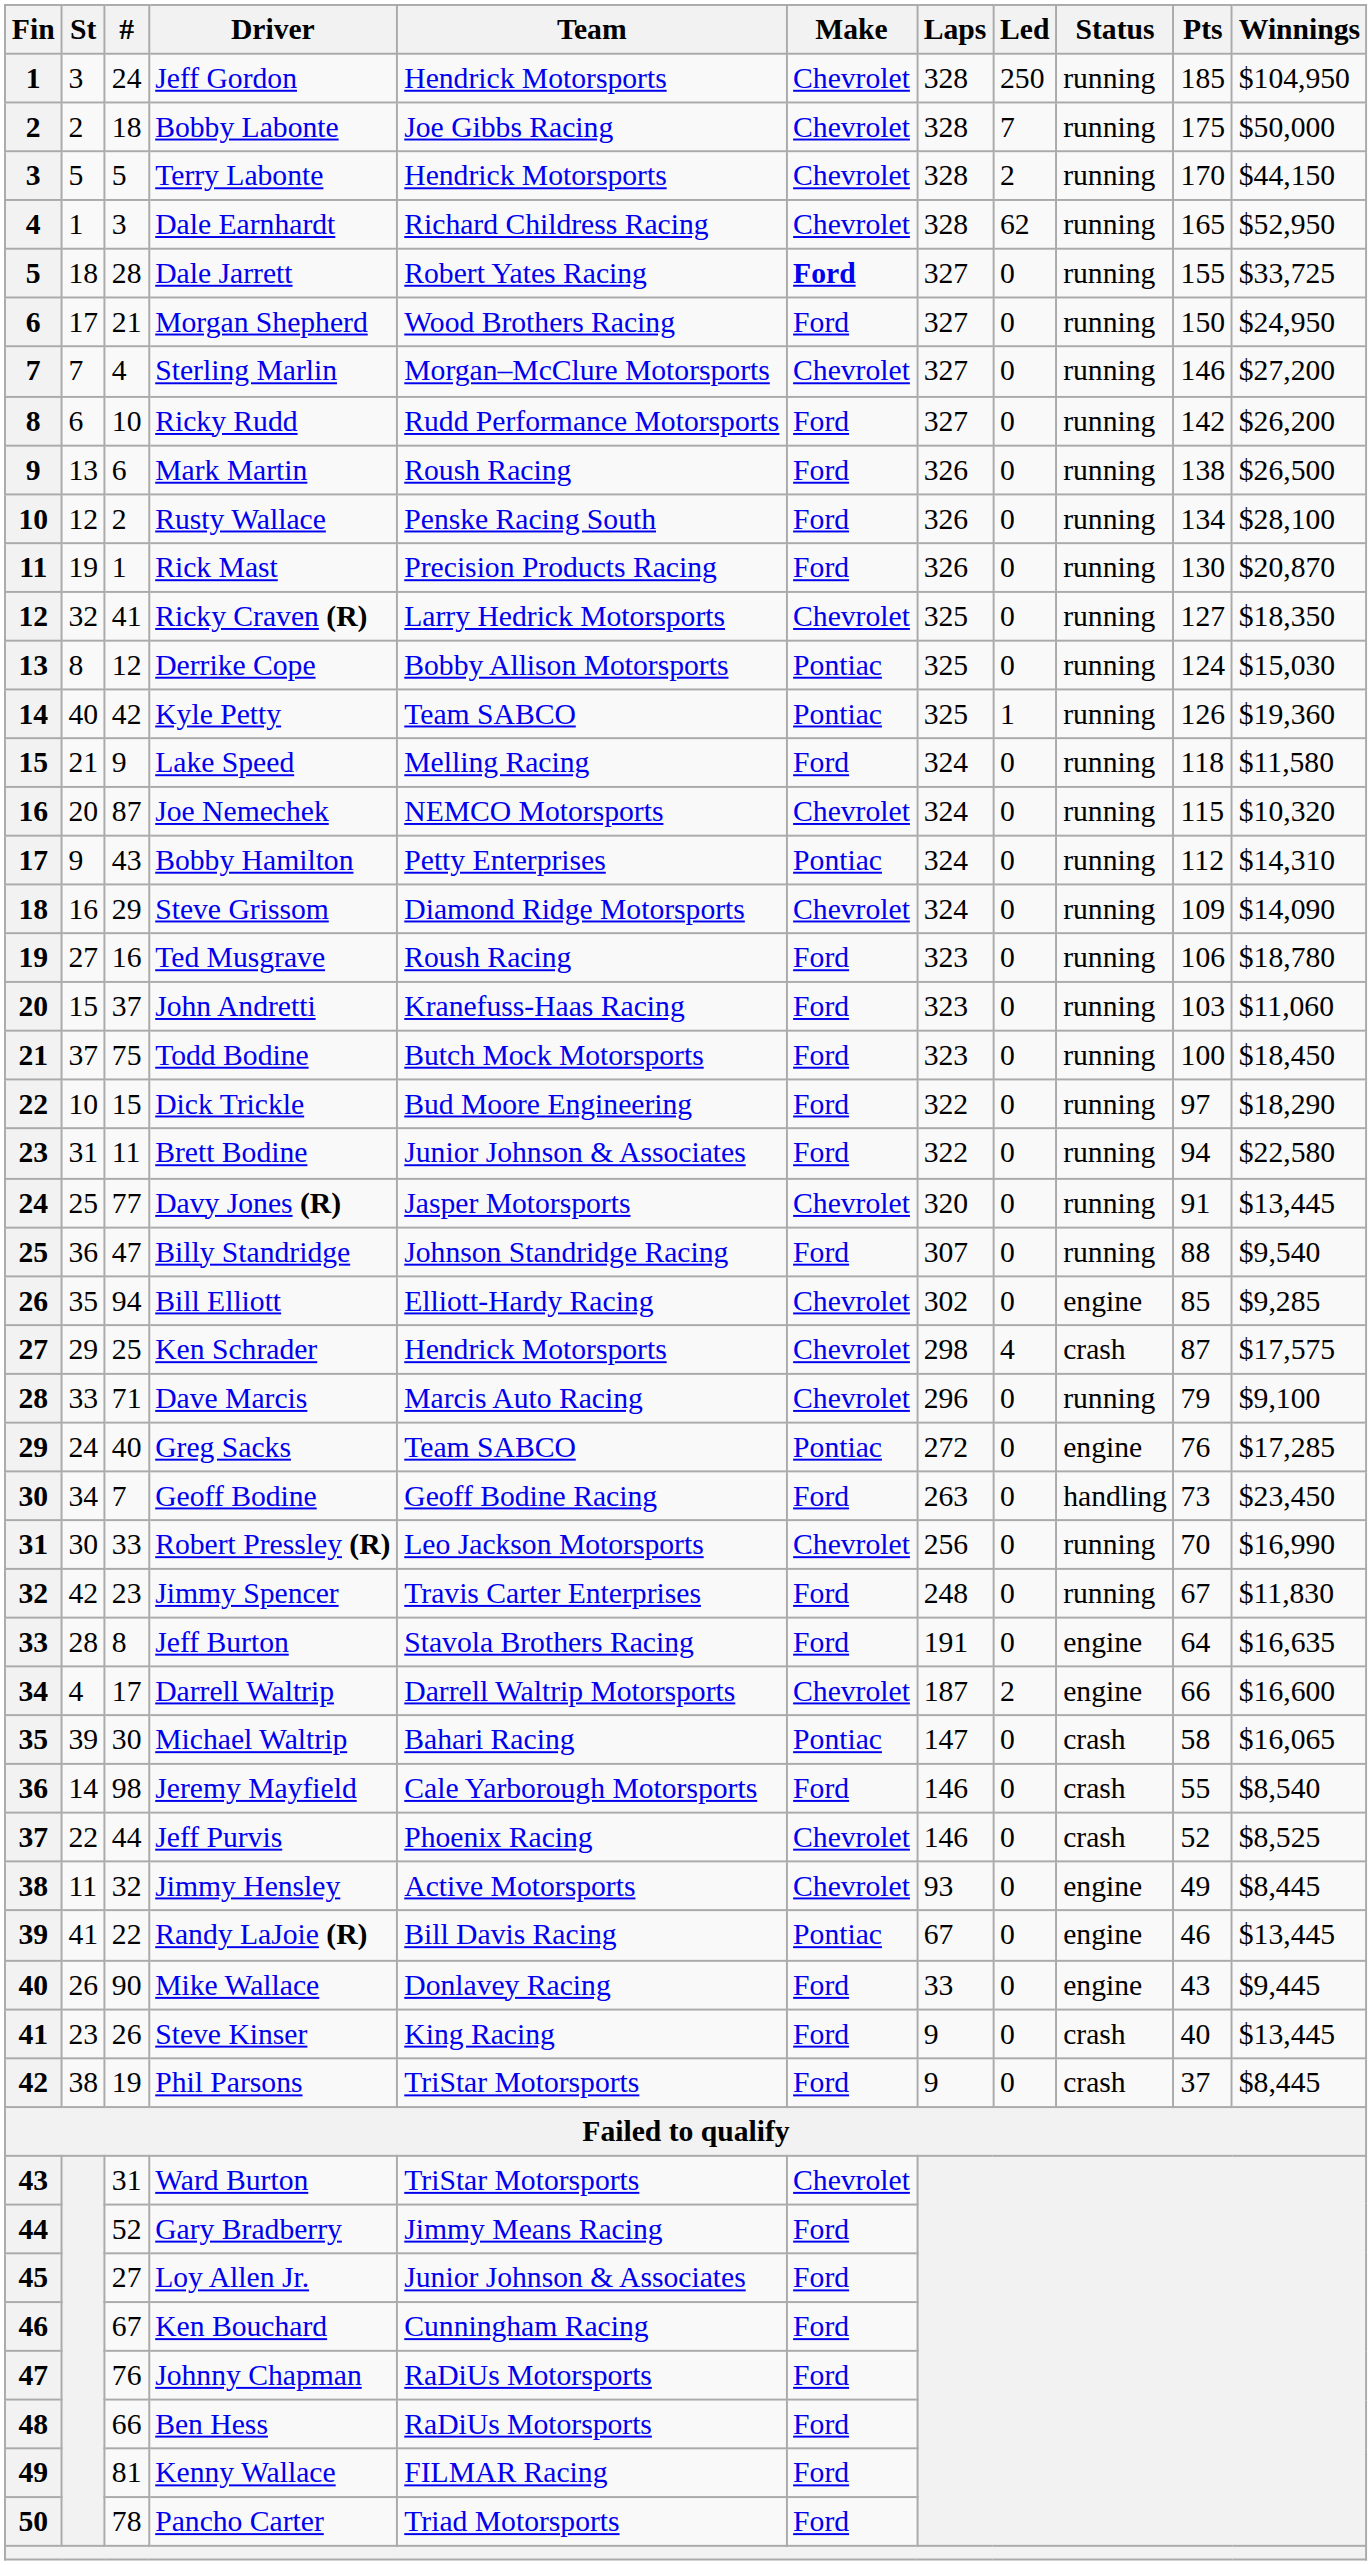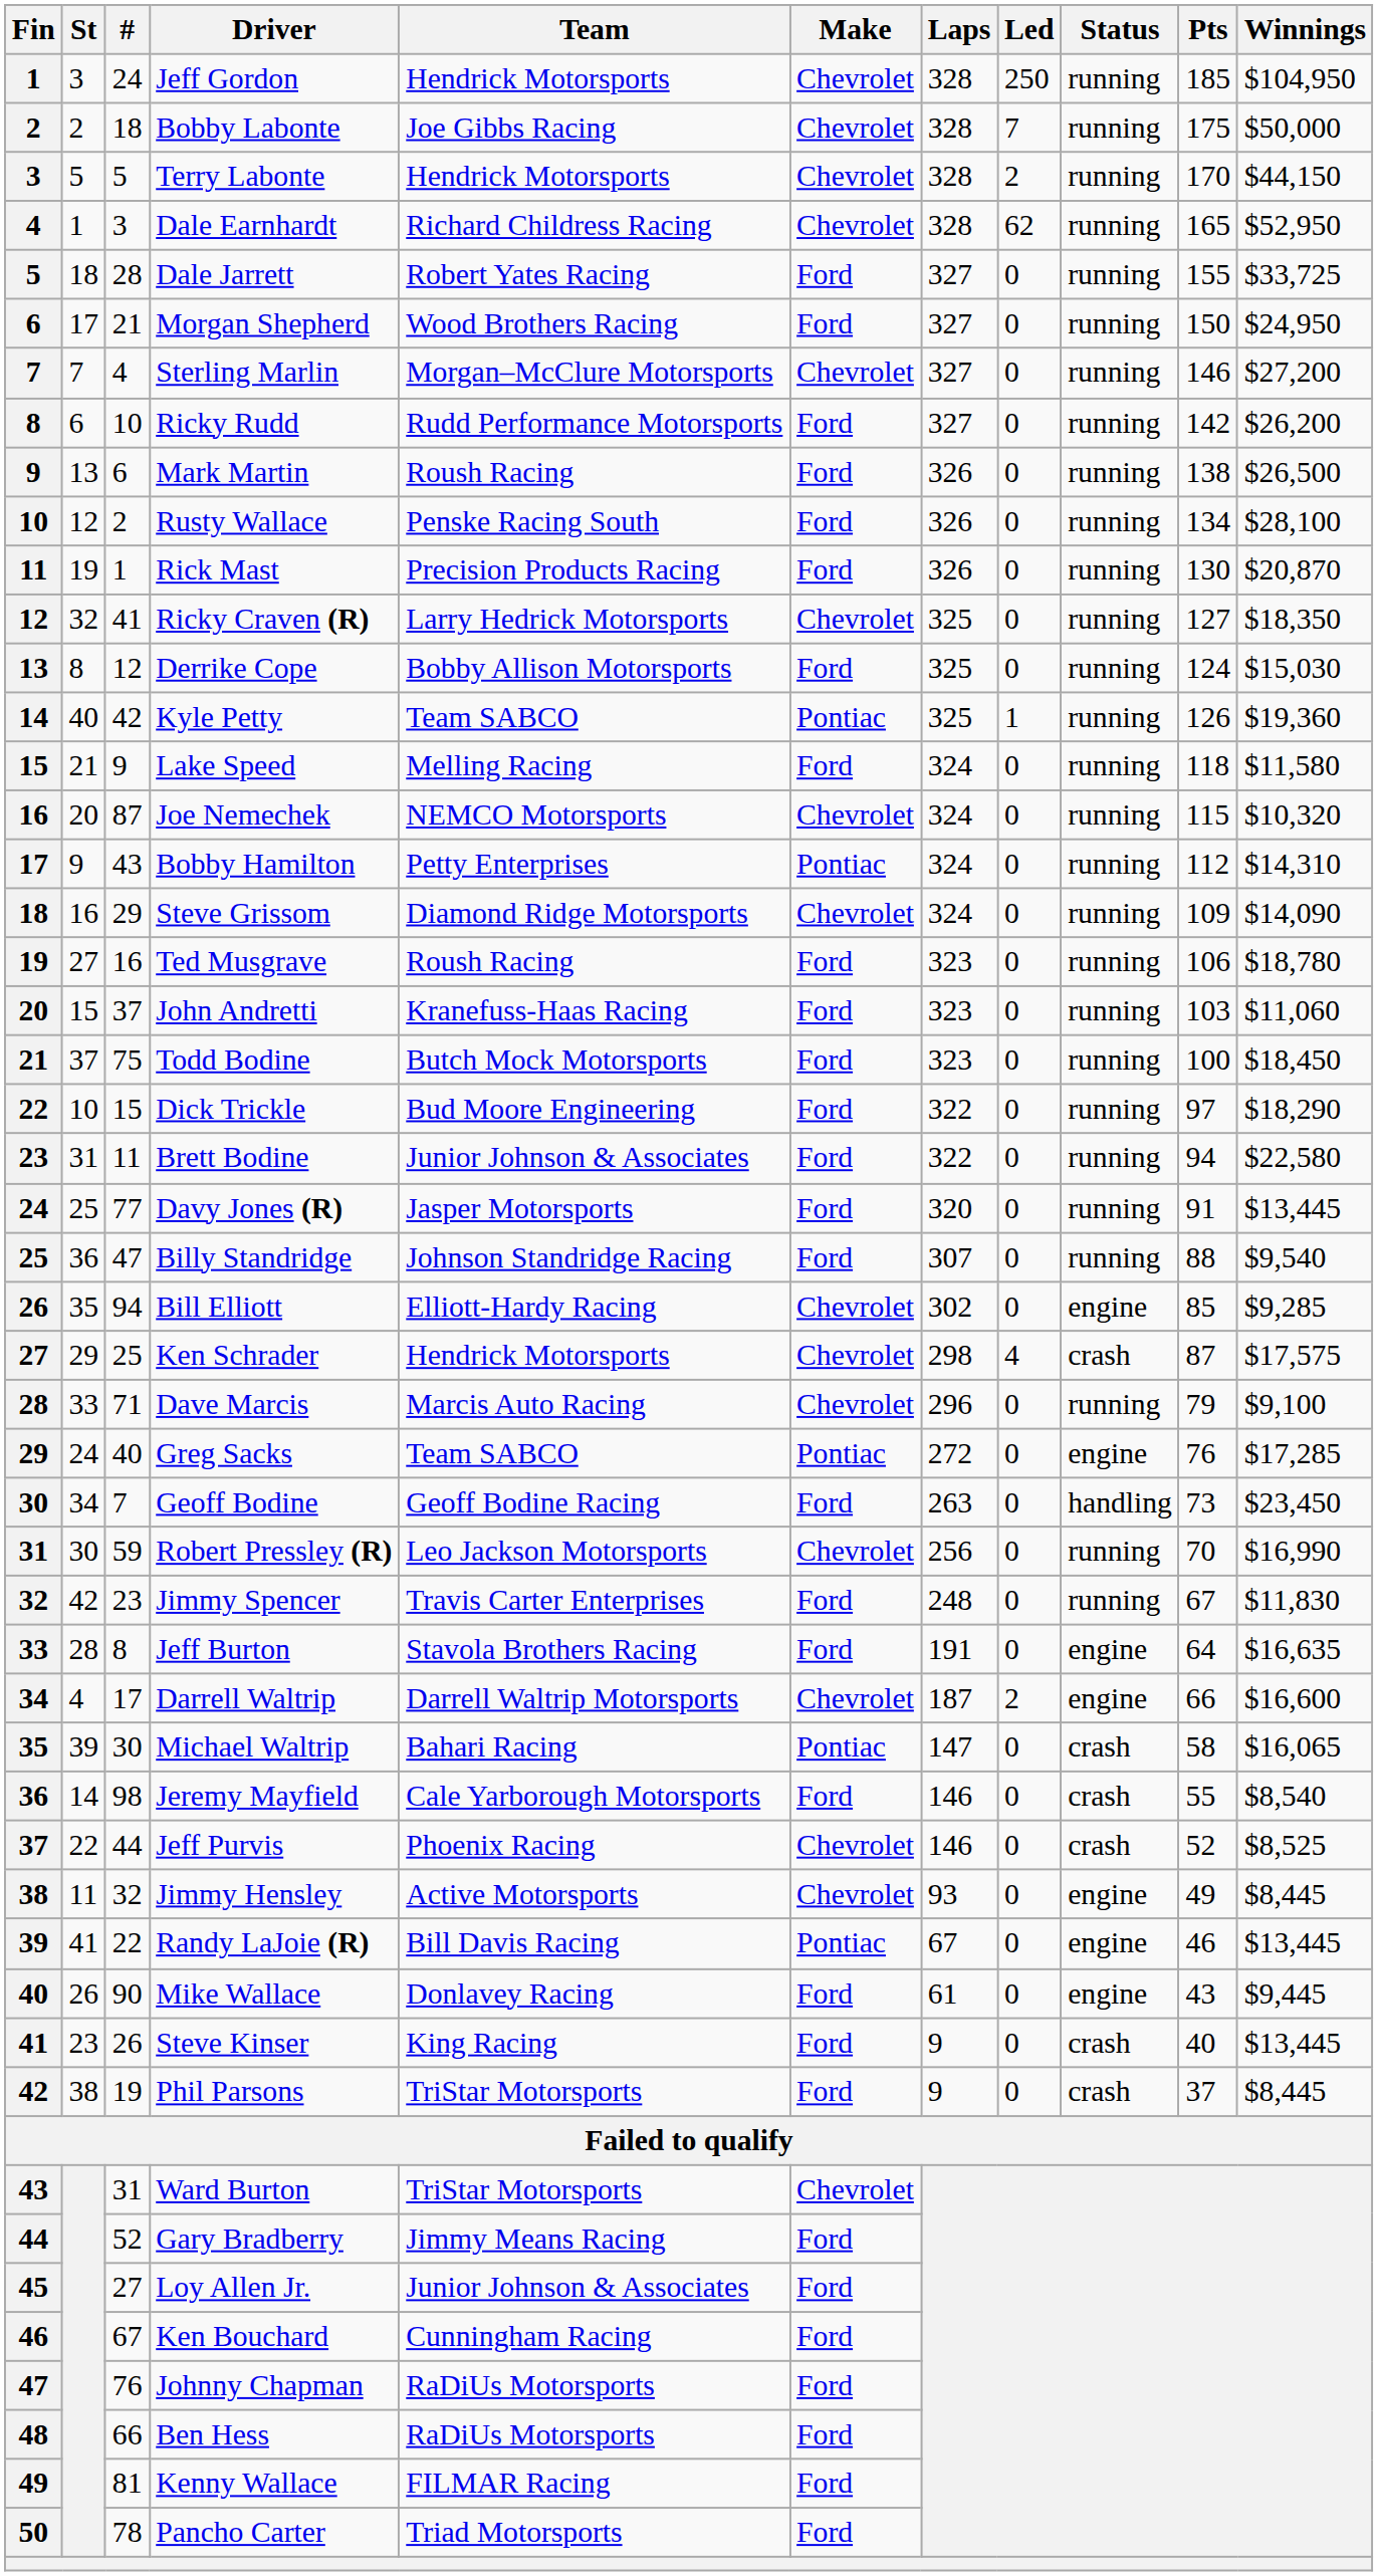Dale Jarrett | Make: bold -> normal
Derrike Cope | Make: Pontiac -> Ford
Davy Jones (R) | Make: Chevrolet -> Ford
Robert Pressley (R) | #: 33 -> 59
Mike Wallace | Laps: 33 -> 61
